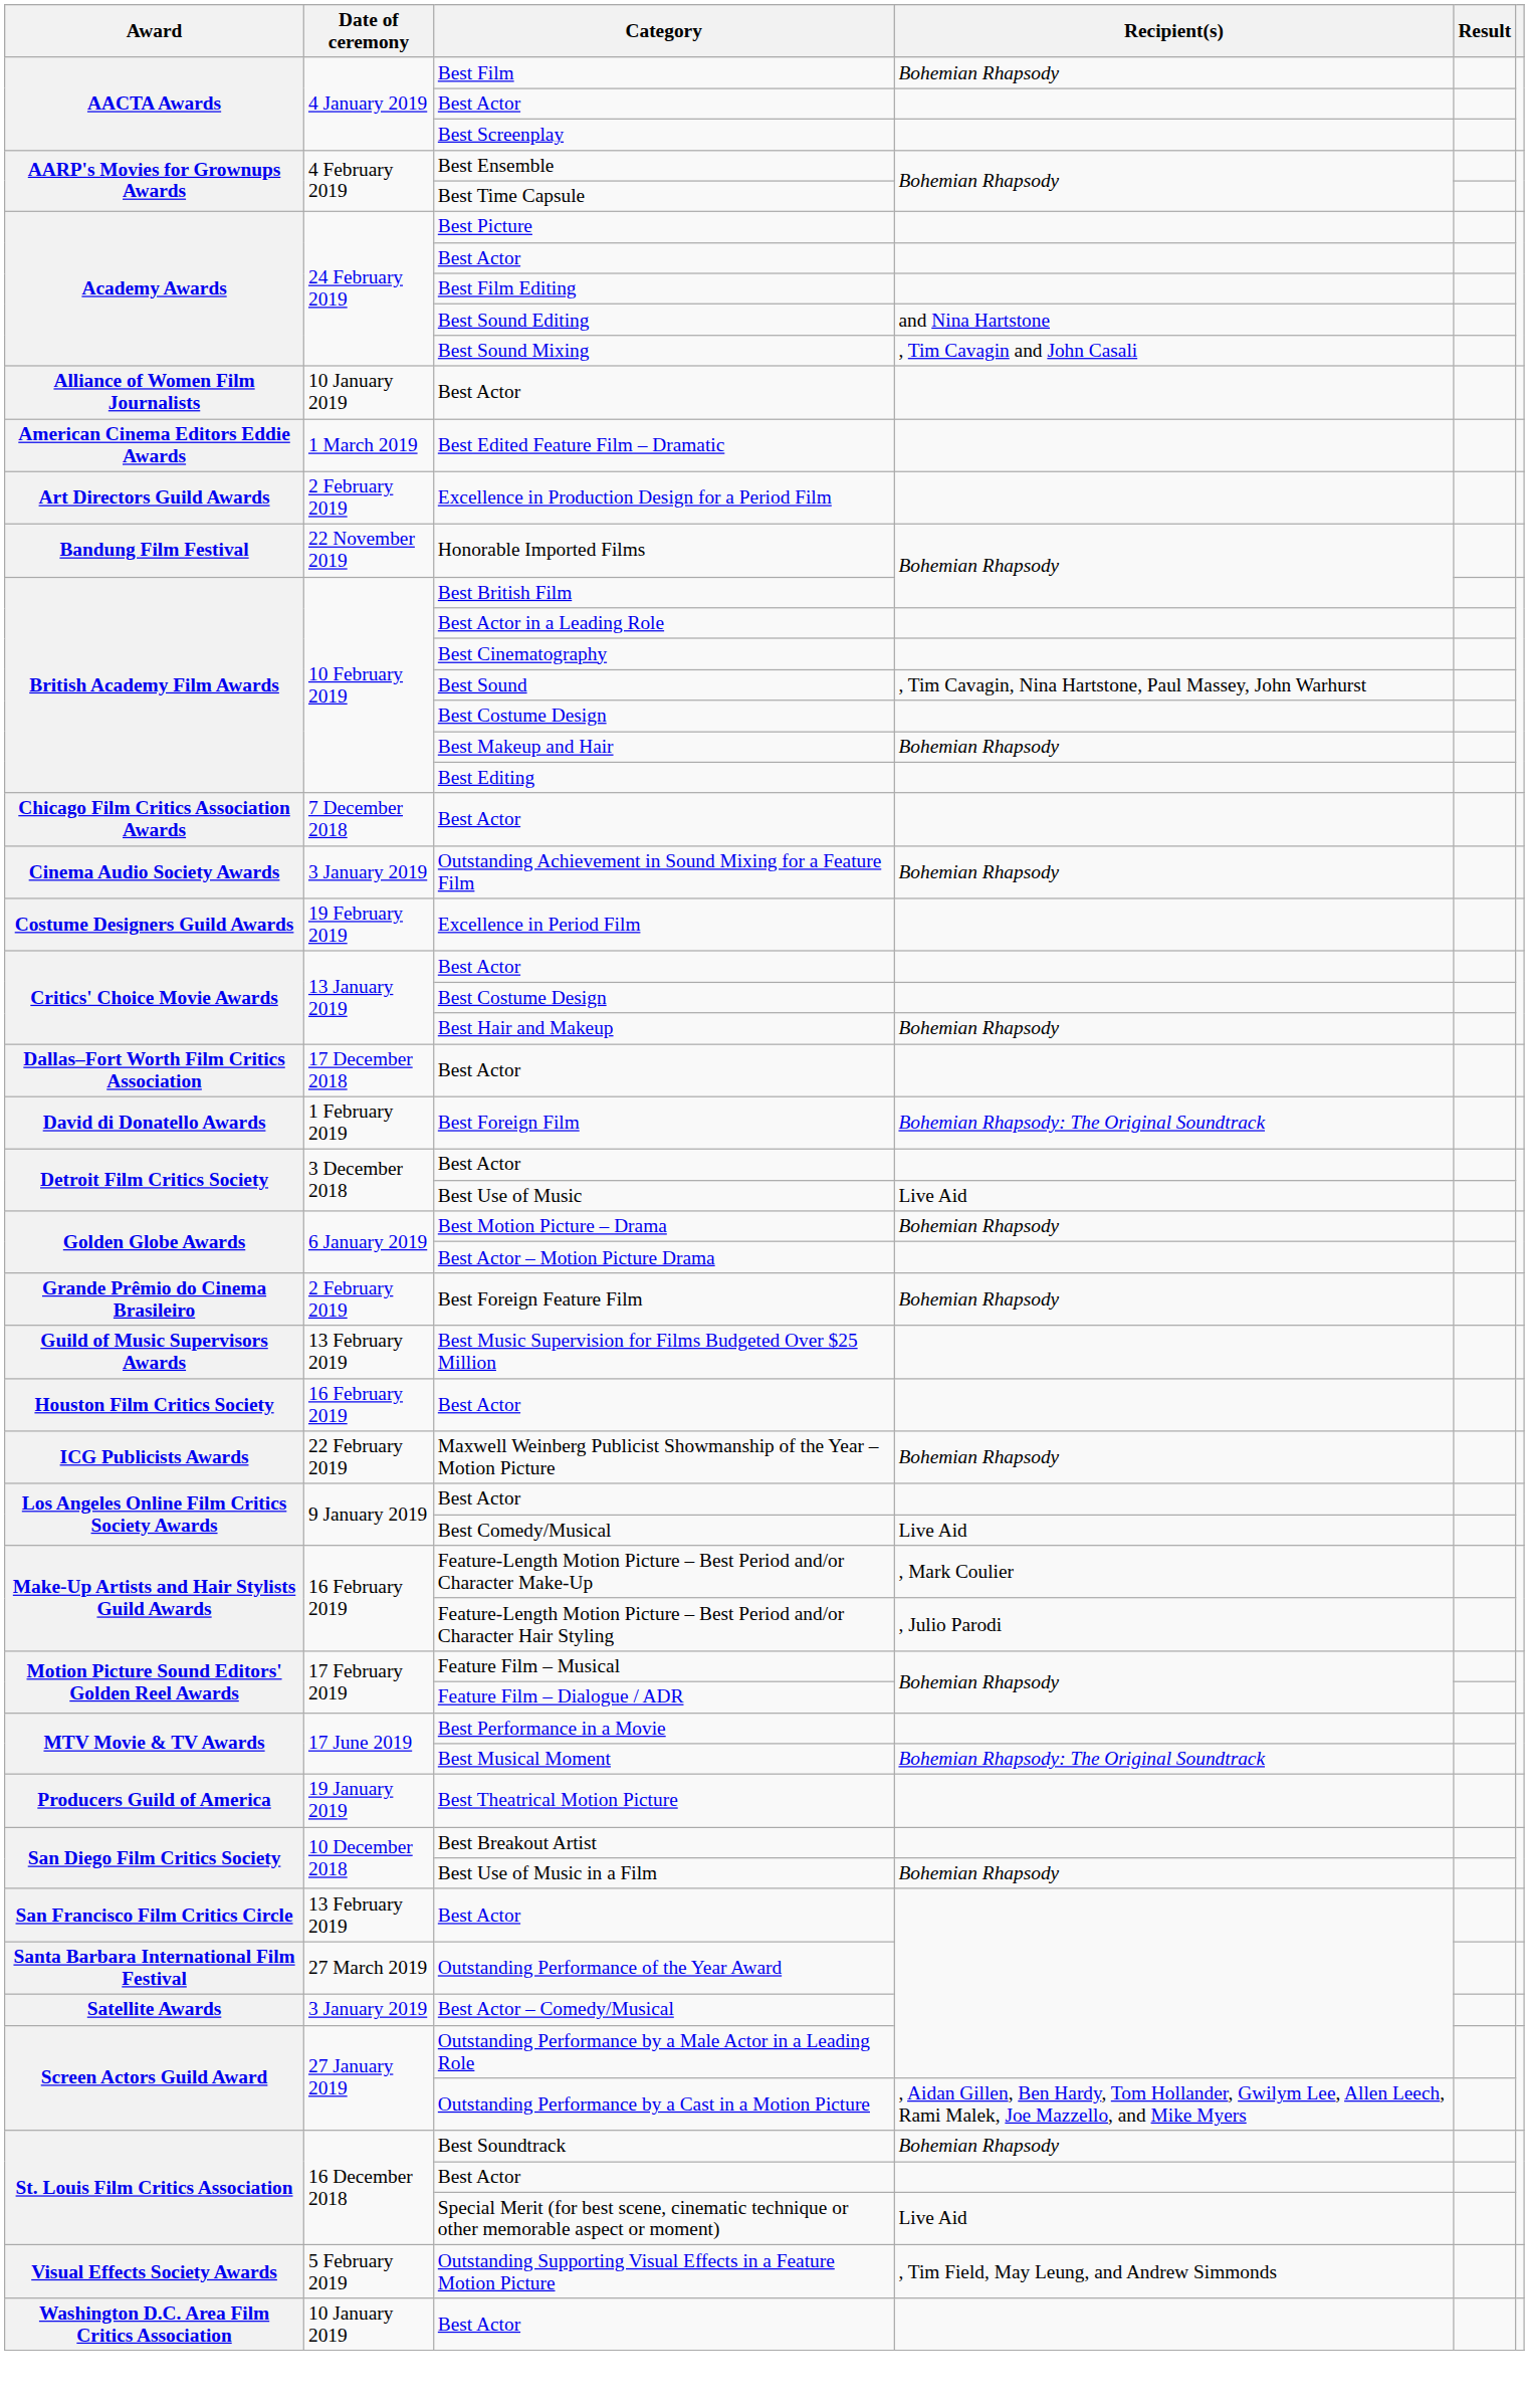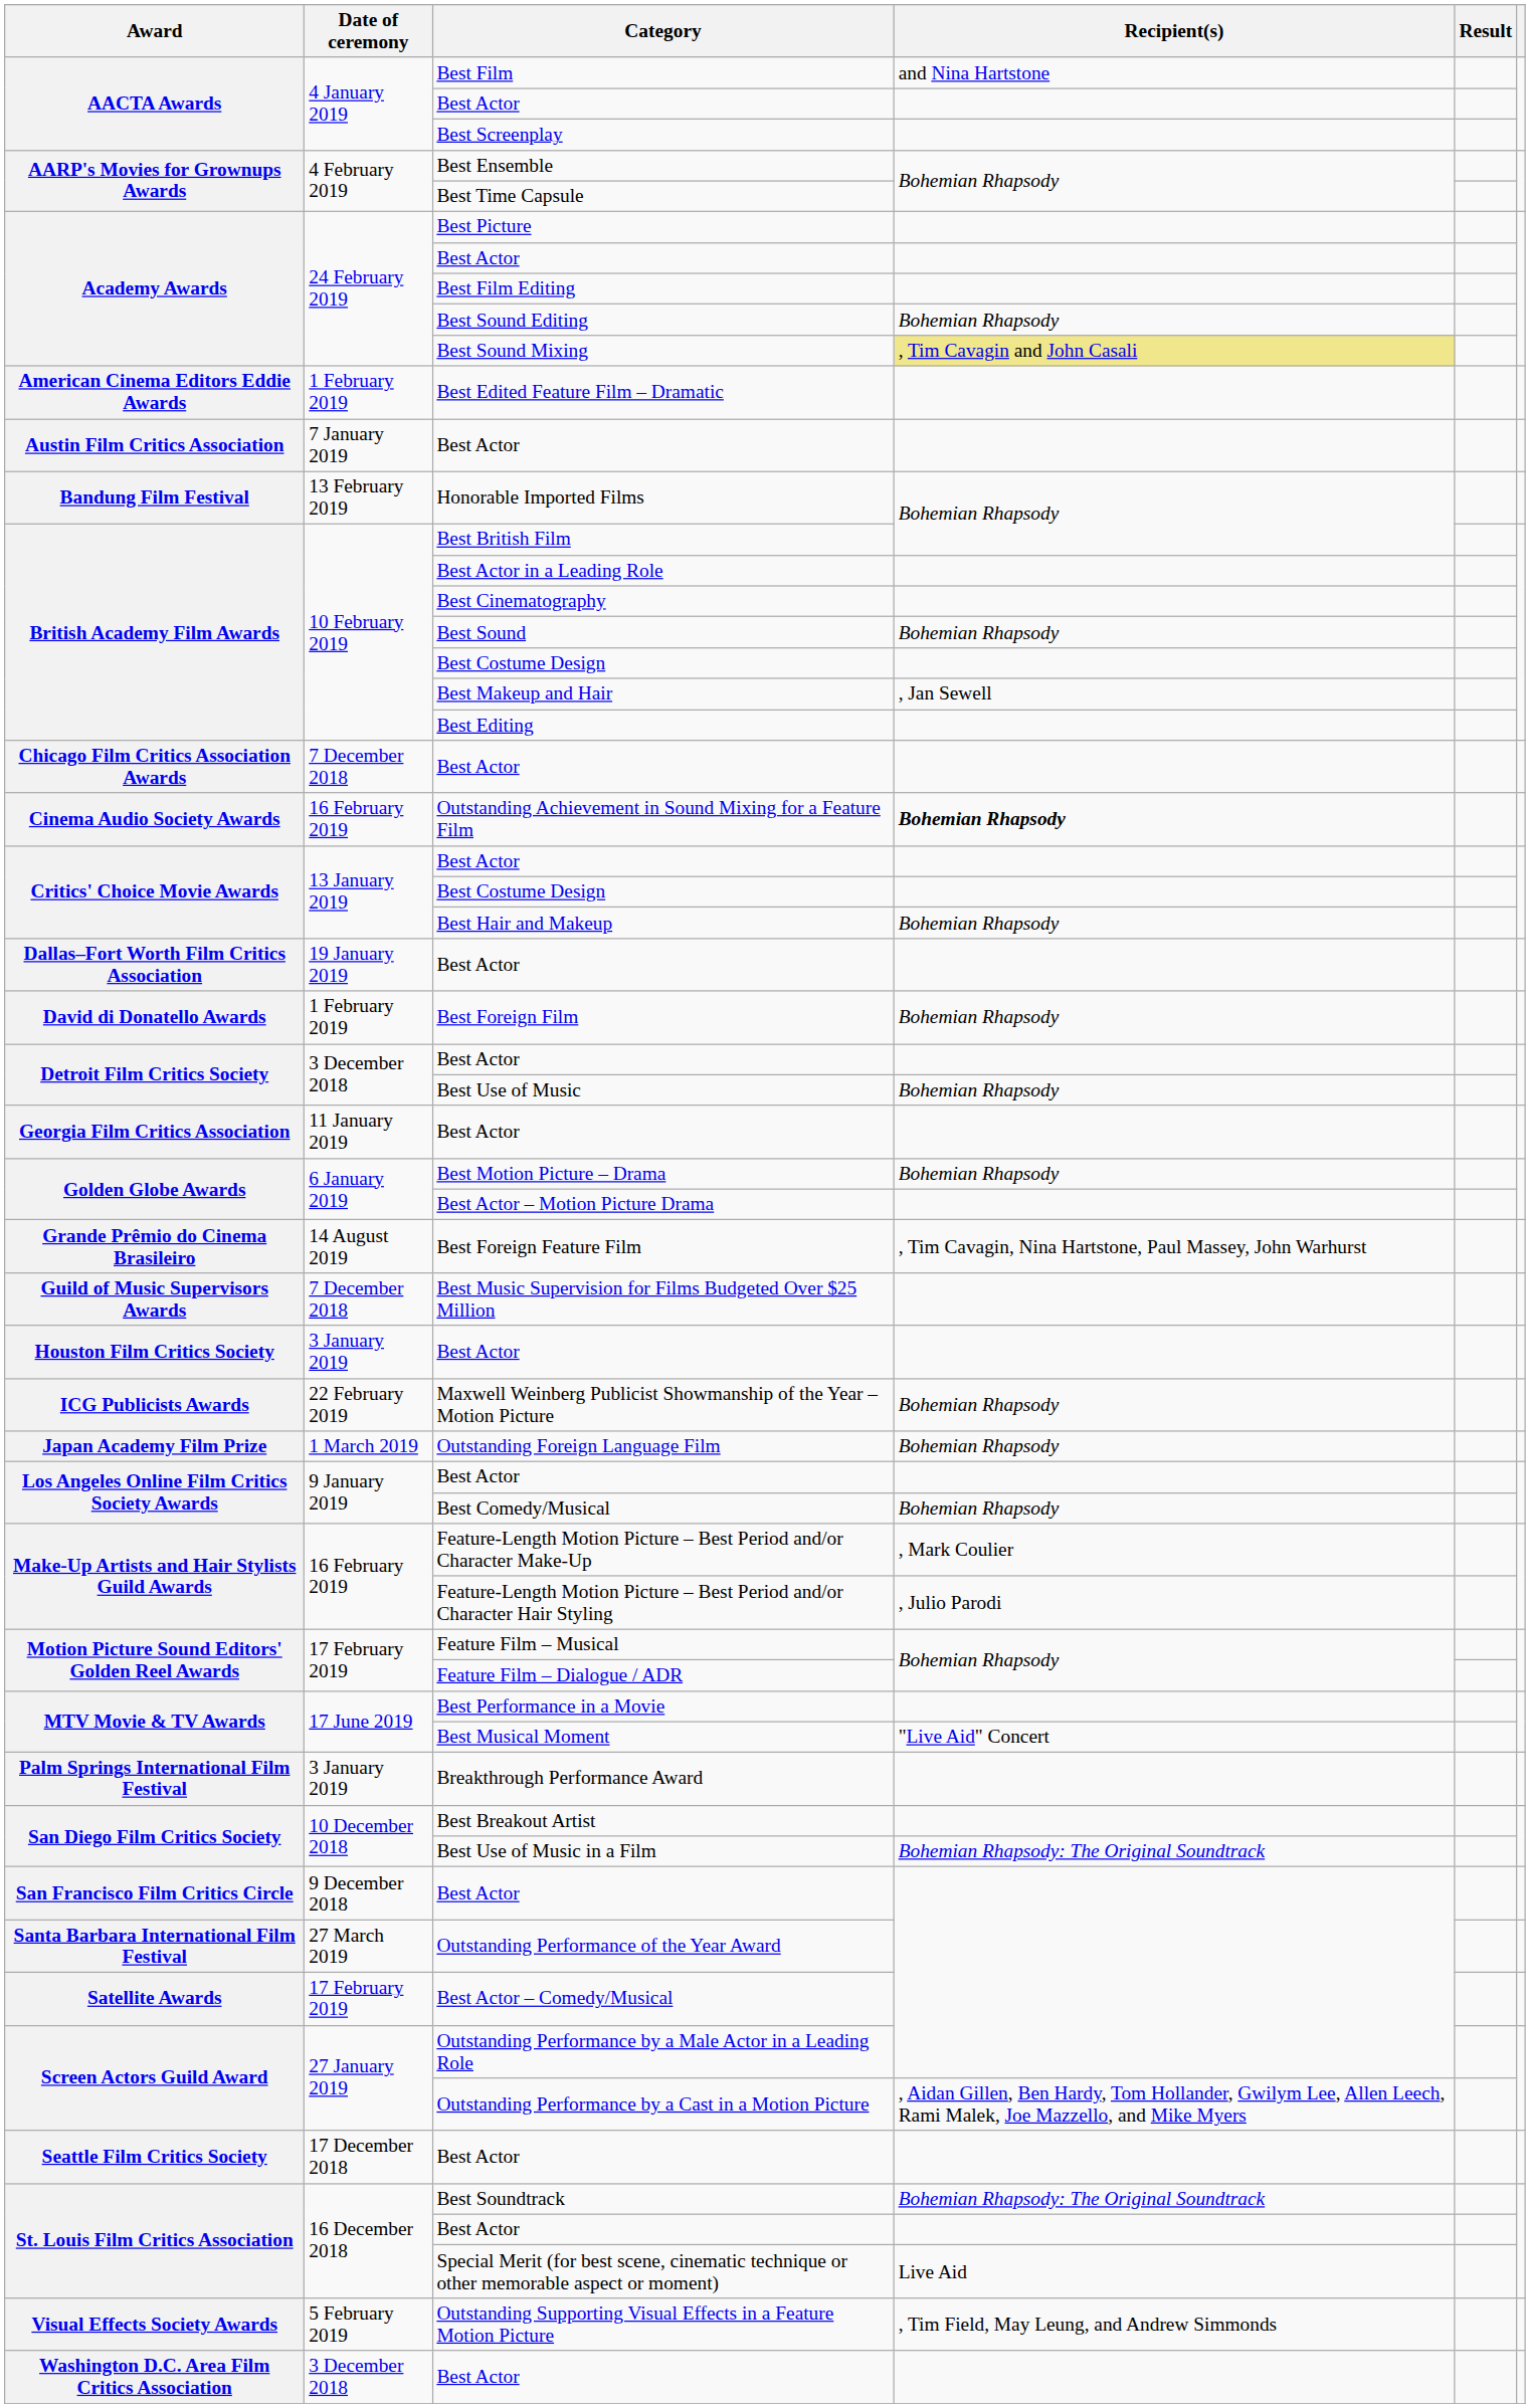Best Film | Recipient(s): Bohemian Rhapsody -> and Nina Hartstone
Best Sound Editing | Recipient(s): and Nina Hartstone -> Bohemian Rhapsody
Best Sound Mixing | Recipient(s): no background -> khaki background
- row: Alliance of Women Film Journalists | 10 January 2019 | Best Actor
Best Edited Feature Film – Dramatic | Date of ceremony: 1 March 2019 -> 1 February 2019
- row: Art Directors Guild Awards | 2 February 2019 | Excellence in Production Design for a Period Film
+ row: Austin Film Critics Association | 7 January 2019 | Best Actor
Honorable Imported Films | Date of ceremony: 22 November 2019 -> 13 February 2019
Best Sound | Recipient(s): , Tim Cavagin, Nina Hartstone, Paul Massey, John Warhurst -> Bohemian Rhapsody
Best Makeup and Hair | Recipient(s): Bohemian Rhapsody -> , Jan Sewell
Outstanding Achievement in Sound Mixing for a Feature Film | Date of ceremony: 3 January 2019 -> 16 February 2019
Outstanding Achievement in Sound Mixing for a Feature Film | Recipient(s): normal -> bold
- row: Costume Designers Guild Awards | 19 February 2019 | Excellence in Period Film
Dallas–Fort Worth Film Critics Association / Best Actor | Date of ceremony: 17 December 2018 -> 19 January 2019
Best Foreign Film | Recipient(s): Bohemian Rhapsody: The Original Soundtrack -> Bohemian Rhapsody
Best Use of Music | Recipient(s): Live Aid -> Bohemian Rhapsody
+ row: Georgia Film Critics Association | 11 January 2019 | Best Actor
Best Foreign Feature Film | Date of ceremony: 2 February 2019 -> 14 August 2019
Best Foreign Feature Film | Recipient(s): Bohemian Rhapsody -> , Tim Cavagin, Nina Hartstone, Paul Massey, John Warhurst
Best Music Supervision for Films Budgeted Over $25 Million | Date of ceremony: 13 February 2019 -> 7 December 2018
Houston Film Critics Society / Best Actor | Date of ceremony: 16 February 2019 -> 3 January 2019
+ row: Japan Academy Film Prize | 1 March 2019 | Outstanding Foreign Language Film | Bohemian Rhapsody
Best Comedy/Musical | Recipient(s): Live Aid -> Bohemian Rhapsody
Best Musical Moment | Recipient(s): Bohemian Rhapsody: The Original Soundtrack -> "Live Aid" Concert
+ row: Palm Springs International Film Festival | 3 January 2019 | Breakthrough Performance Award
- row: Producers Guild of America | 19 January 2019 | Best Theatrical Motion Picture
Best Use of Music in a Film | Recipient(s): Bohemian Rhapsody -> Bohemian Rhapsody: The Original Soundtrack
San Francisco Film Critics Circle / Best Actor | Date of ceremony: 13 February 2019 -> 9 December 2018
Best Actor – Comedy/Musical | Date of ceremony: 3 January 2019 -> 17 February 2019
+ row: Seattle Film Critics Society | 17 December 2018 | Best Actor
Best Soundtrack | Recipient(s): Bohemian Rhapsody -> Bohemian Rhapsody: The Original Soundtrack
Washington D.C. Area Film Critics Association / Best Actor | Date of ceremony: 10 January 2019 -> 3 December 2018
